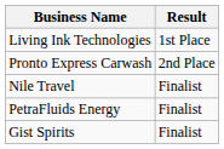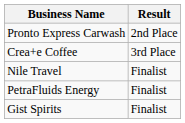- row: Living Ink Technologies | 1st Place
+ row: Crea+e Coffee | 3rd Place
